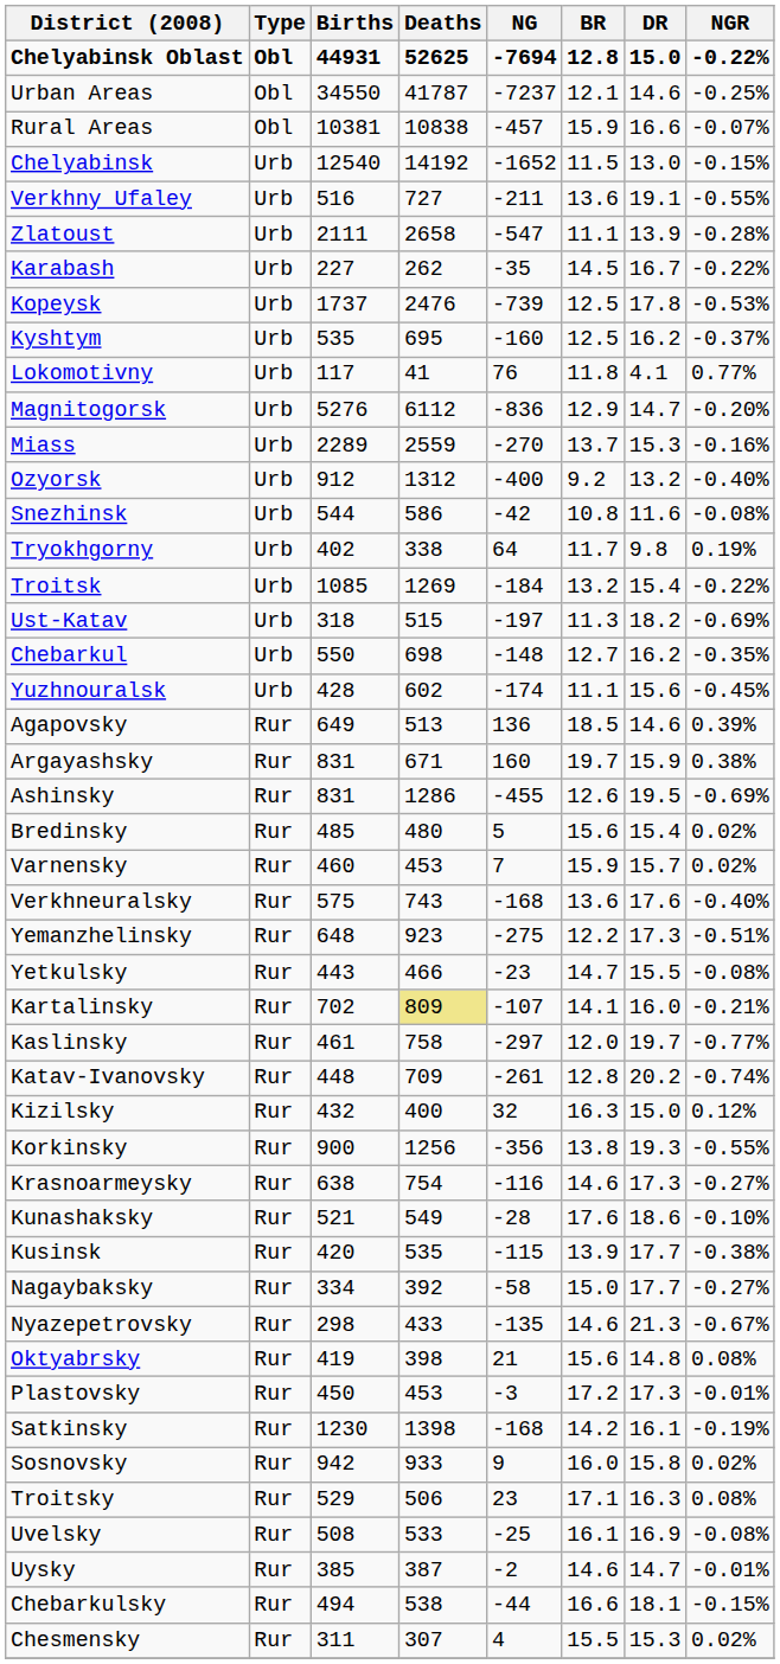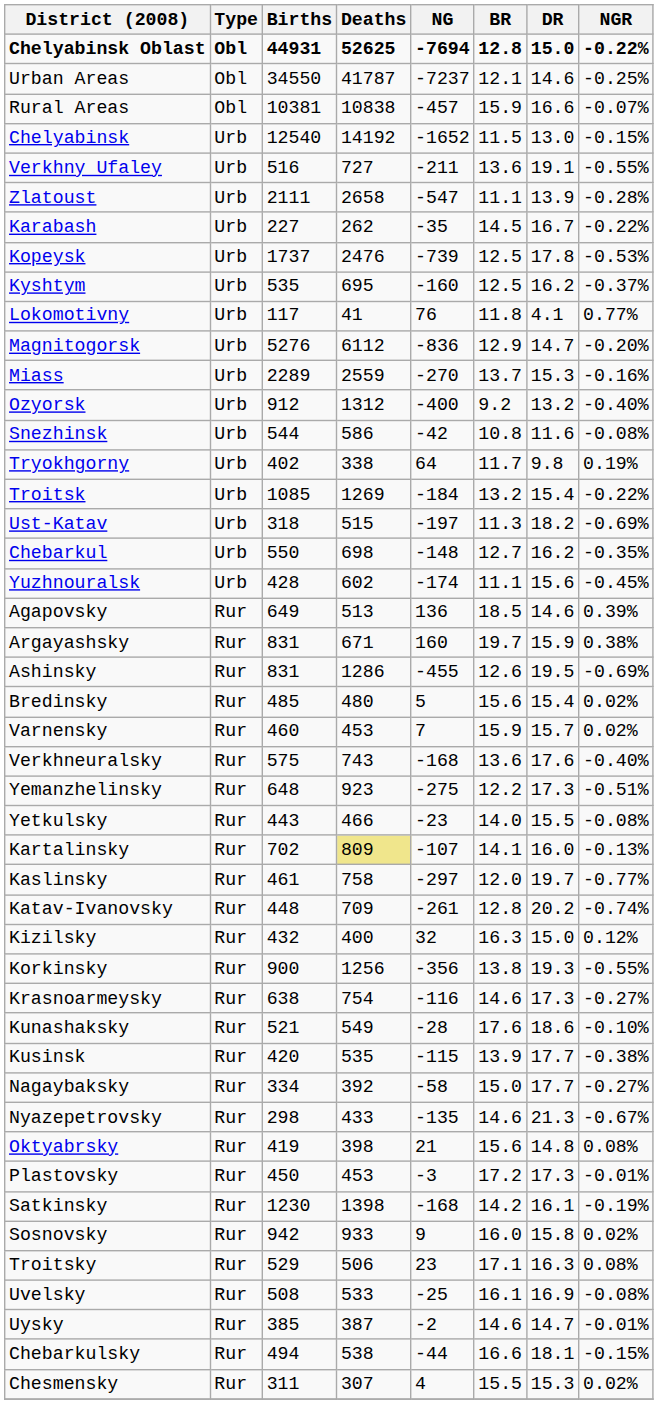Yetkulsky | BR: 14.7 -> 14.0
Kartalinsky | NGR: -0.21% -> -0.13%
